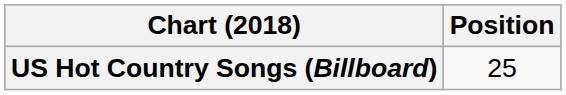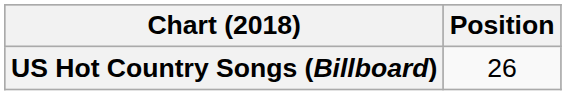US Hot Country Songs (Billboard) | Position: 25 -> 26
